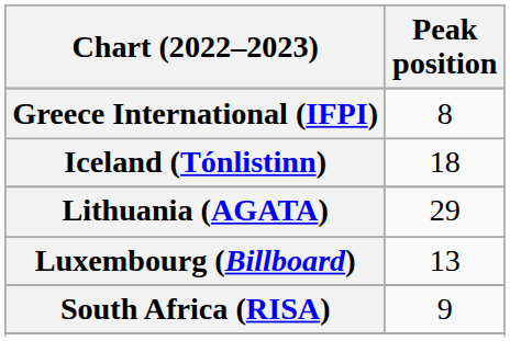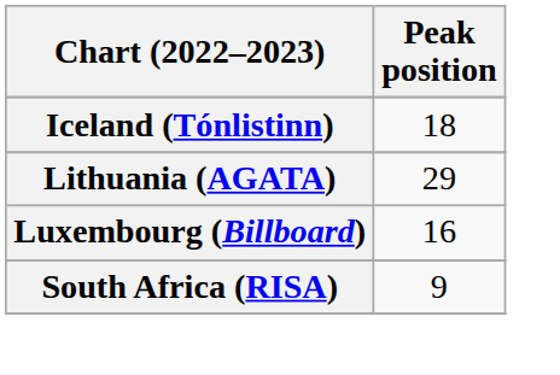- row: Greece International (IFPI) | 8
Luxembourg (Billboard) | Peak position: 13 -> 16
